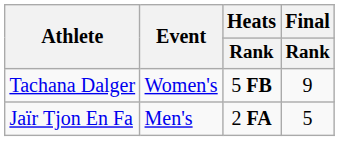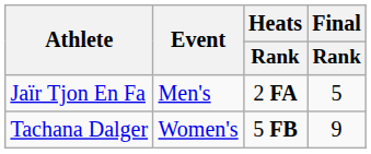rows swapped: Jaïr Tjon En Fa <-> Tachana Dalger
